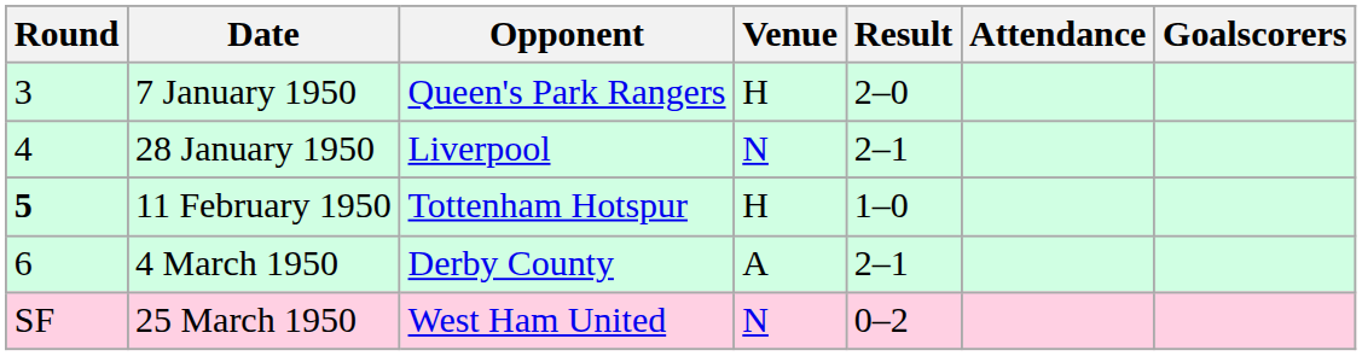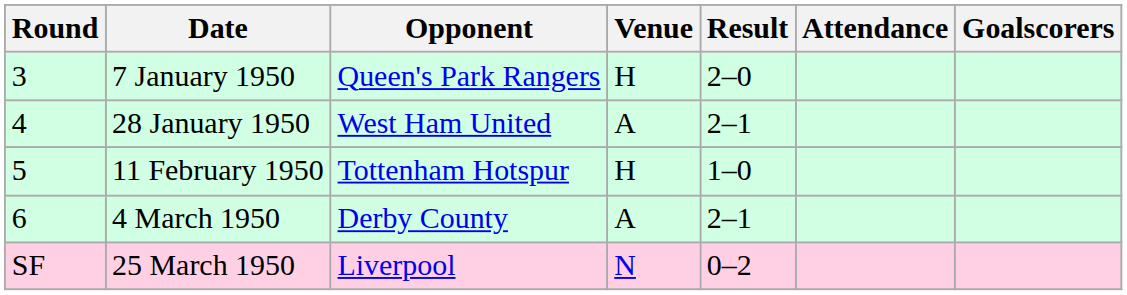28 January 1950 | Opponent: Liverpool -> West Ham United
28 January 1950 | Venue: N -> A
11 February 1950 | Round: bold -> normal
25 March 1950 | Opponent: West Ham United -> Liverpool
